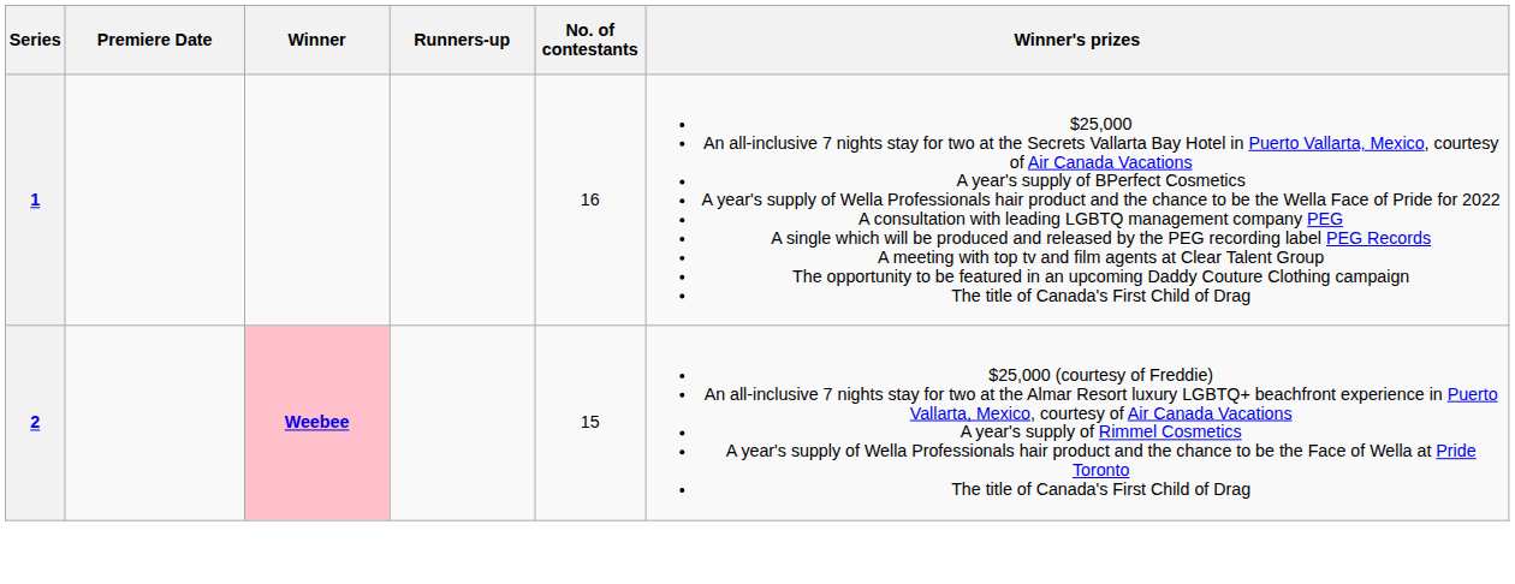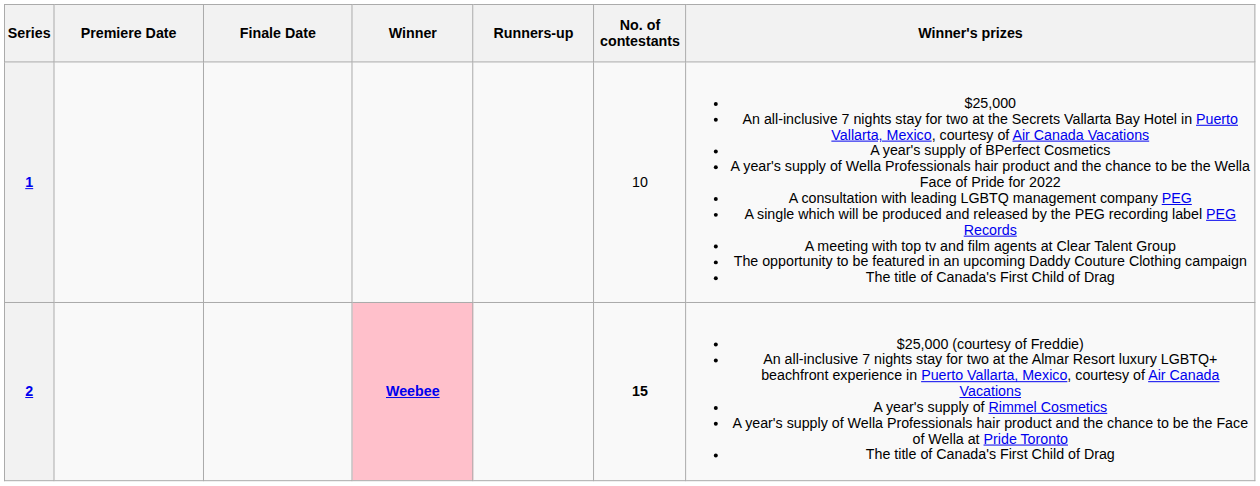+ column: Finale Date
1 | No. of contestants: 16 -> 10
2 | No. of contestants: normal -> bold
